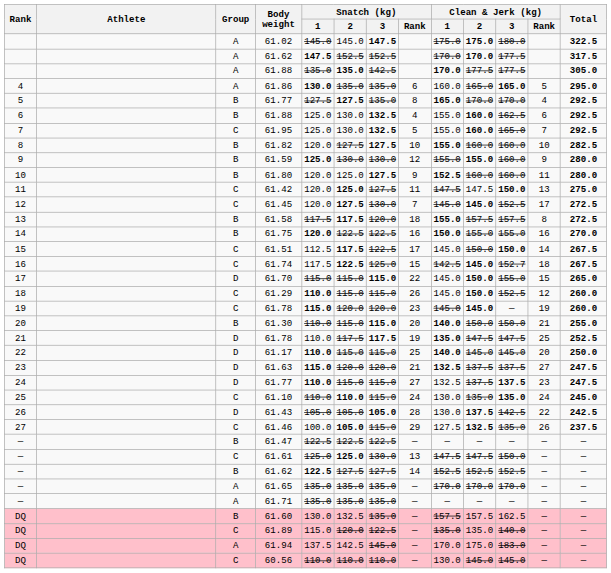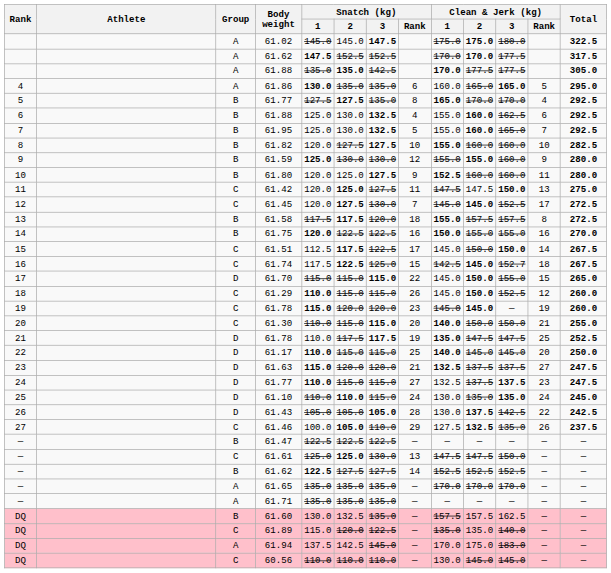61.95 | Group: C -> B
61.30 | Group: B -> C
61.10 | Group: C -> D
61.46 | Snatch (kg) / 3: 115.0 -> 110.0
